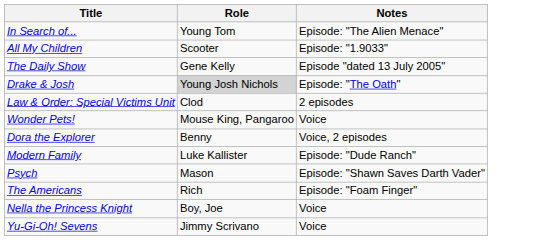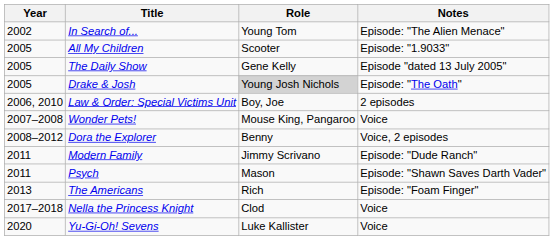+ column: Year | 2002 | 2005 | 2005 | 2005 | 2006, 2010 | 2007–2008 | 2008–2012 | 2011 | 2011 | 2013 | 2017–2018 | 2020
Law & Order: Special Victims Unit | Role: Clod -> Boy, Joe
Modern Family | Role: Luke Kallister -> Jimmy Scrivano
Nella the Princess Knight | Role: Boy, Joe -> Clod
Yu-Gi-Oh! Sevens | Role: Jimmy Scrivano -> Luke Kallister
